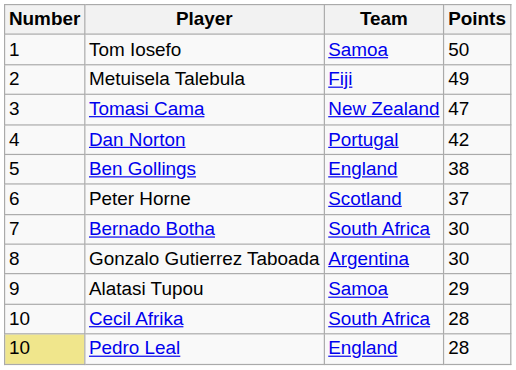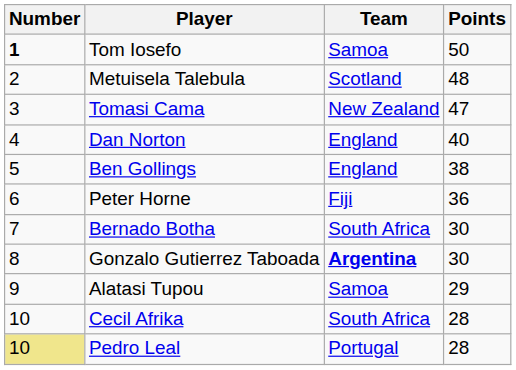Tom Iosefo | Number: normal -> bold
Metuisela Talebula | Team: Fiji -> Scotland
Metuisela Talebula | Points: 49 -> 48
Dan Norton | Team: Portugal -> England
Dan Norton | Points: 42 -> 40
Peter Horne | Team: Scotland -> Fiji
Peter Horne | Points: 37 -> 36
Gonzalo Gutierrez Taboada | Team: normal -> bold
Pedro Leal | Team: England -> Portugal
